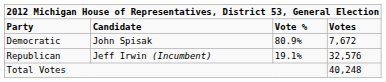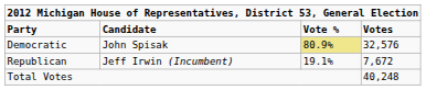Democratic | column 3: no background -> khaki background
Democratic | column 4: 7,672 -> 32,576
Republican | column 4: 32,576 -> 7,672
